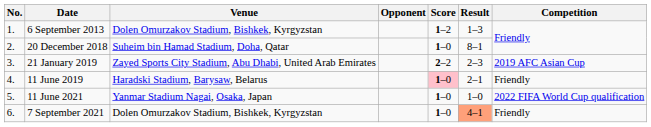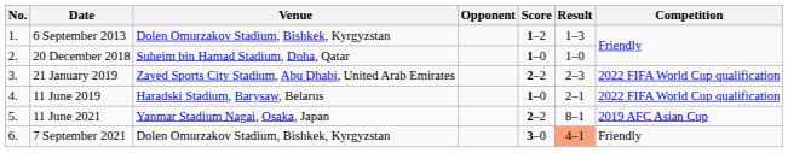20 December 2018 | Result: 8–1 -> 1–0
21 January 2019 | Competition: 2019 AFC Asian Cup -> 2022 FIFA World Cup qualification
11 June 2019 | Score: pink background -> no background
11 June 2019 | Competition: Friendly -> 2022 FIFA World Cup qualification
11 June 2021 | Score: 1–0 -> 2–2
11 June 2021 | Result: 1–0 -> 8–1
11 June 2021 | Competition: 2022 FIFA World Cup qualification -> 2019 AFC Asian Cup
7 September 2021 | Score: 1–0 -> 3–0
